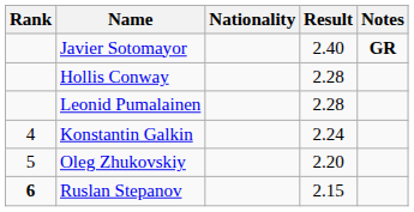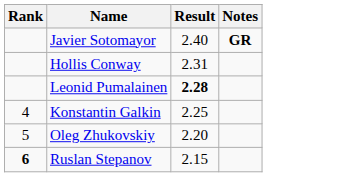- column: Nationality
Hollis Conway | Result: 2.28 -> 2.31
Leonid Pumalainen | Result: normal -> bold
Konstantin Galkin | Result: 2.24 -> 2.25
